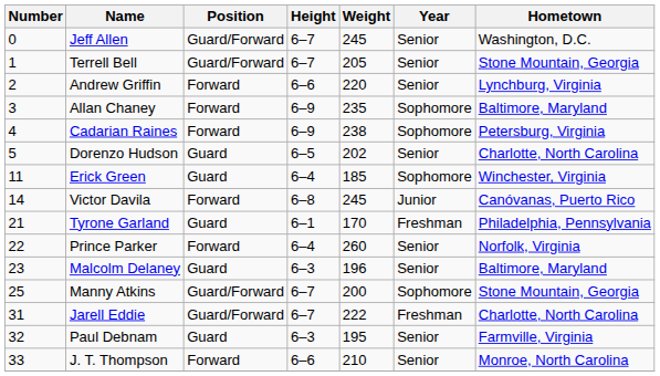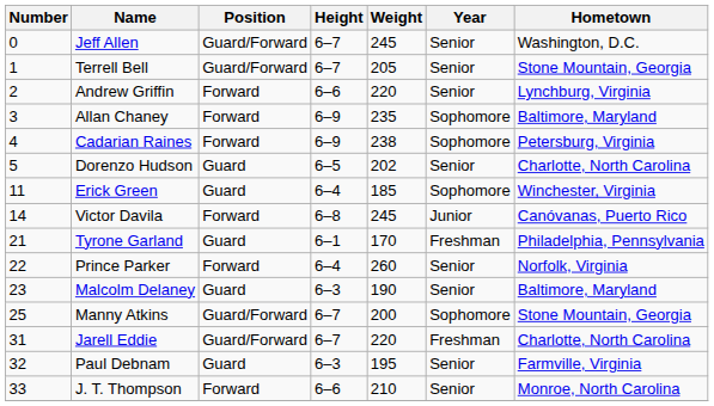Malcolm Delaney | Weight: 196 -> 190
Jarell Eddie | Weight: 222 -> 220
